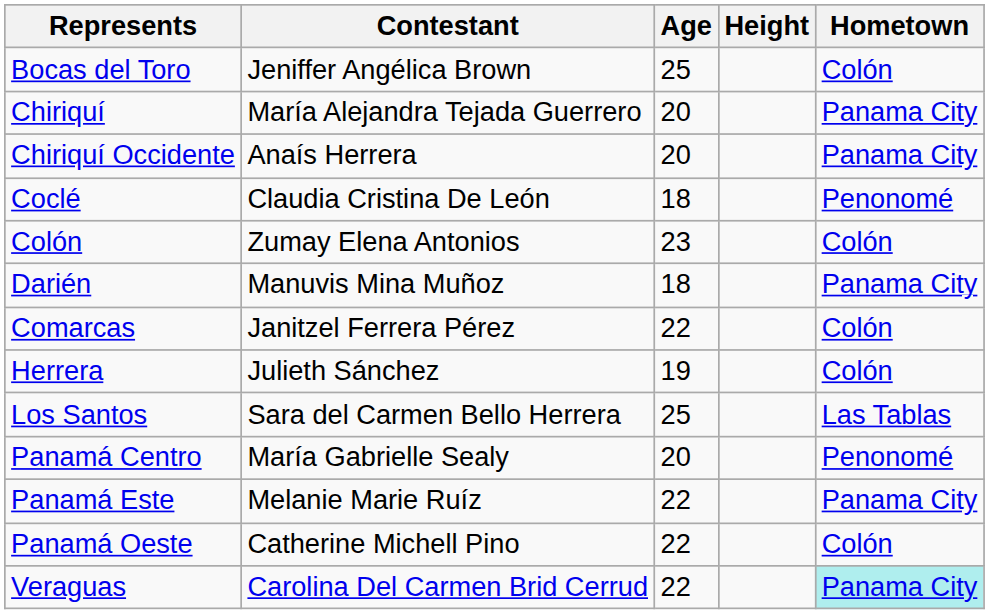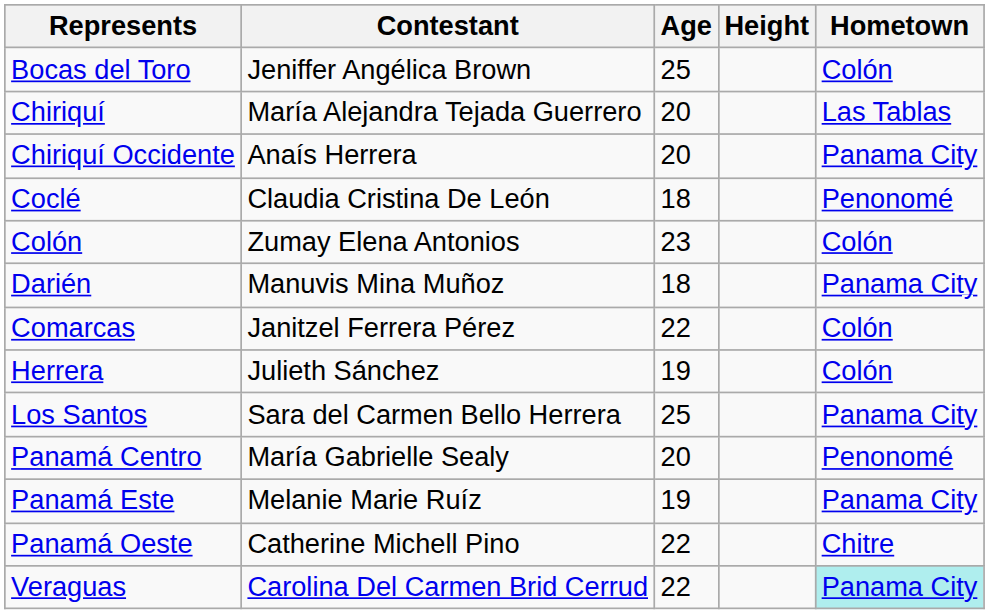Chiriquí | Hometown: Panama City -> Las Tablas
Los Santos | Hometown: Las Tablas -> Panama City
Panamá Este | Age: 22 -> 19
Panamá Oeste | Hometown: Colón -> Chitre
